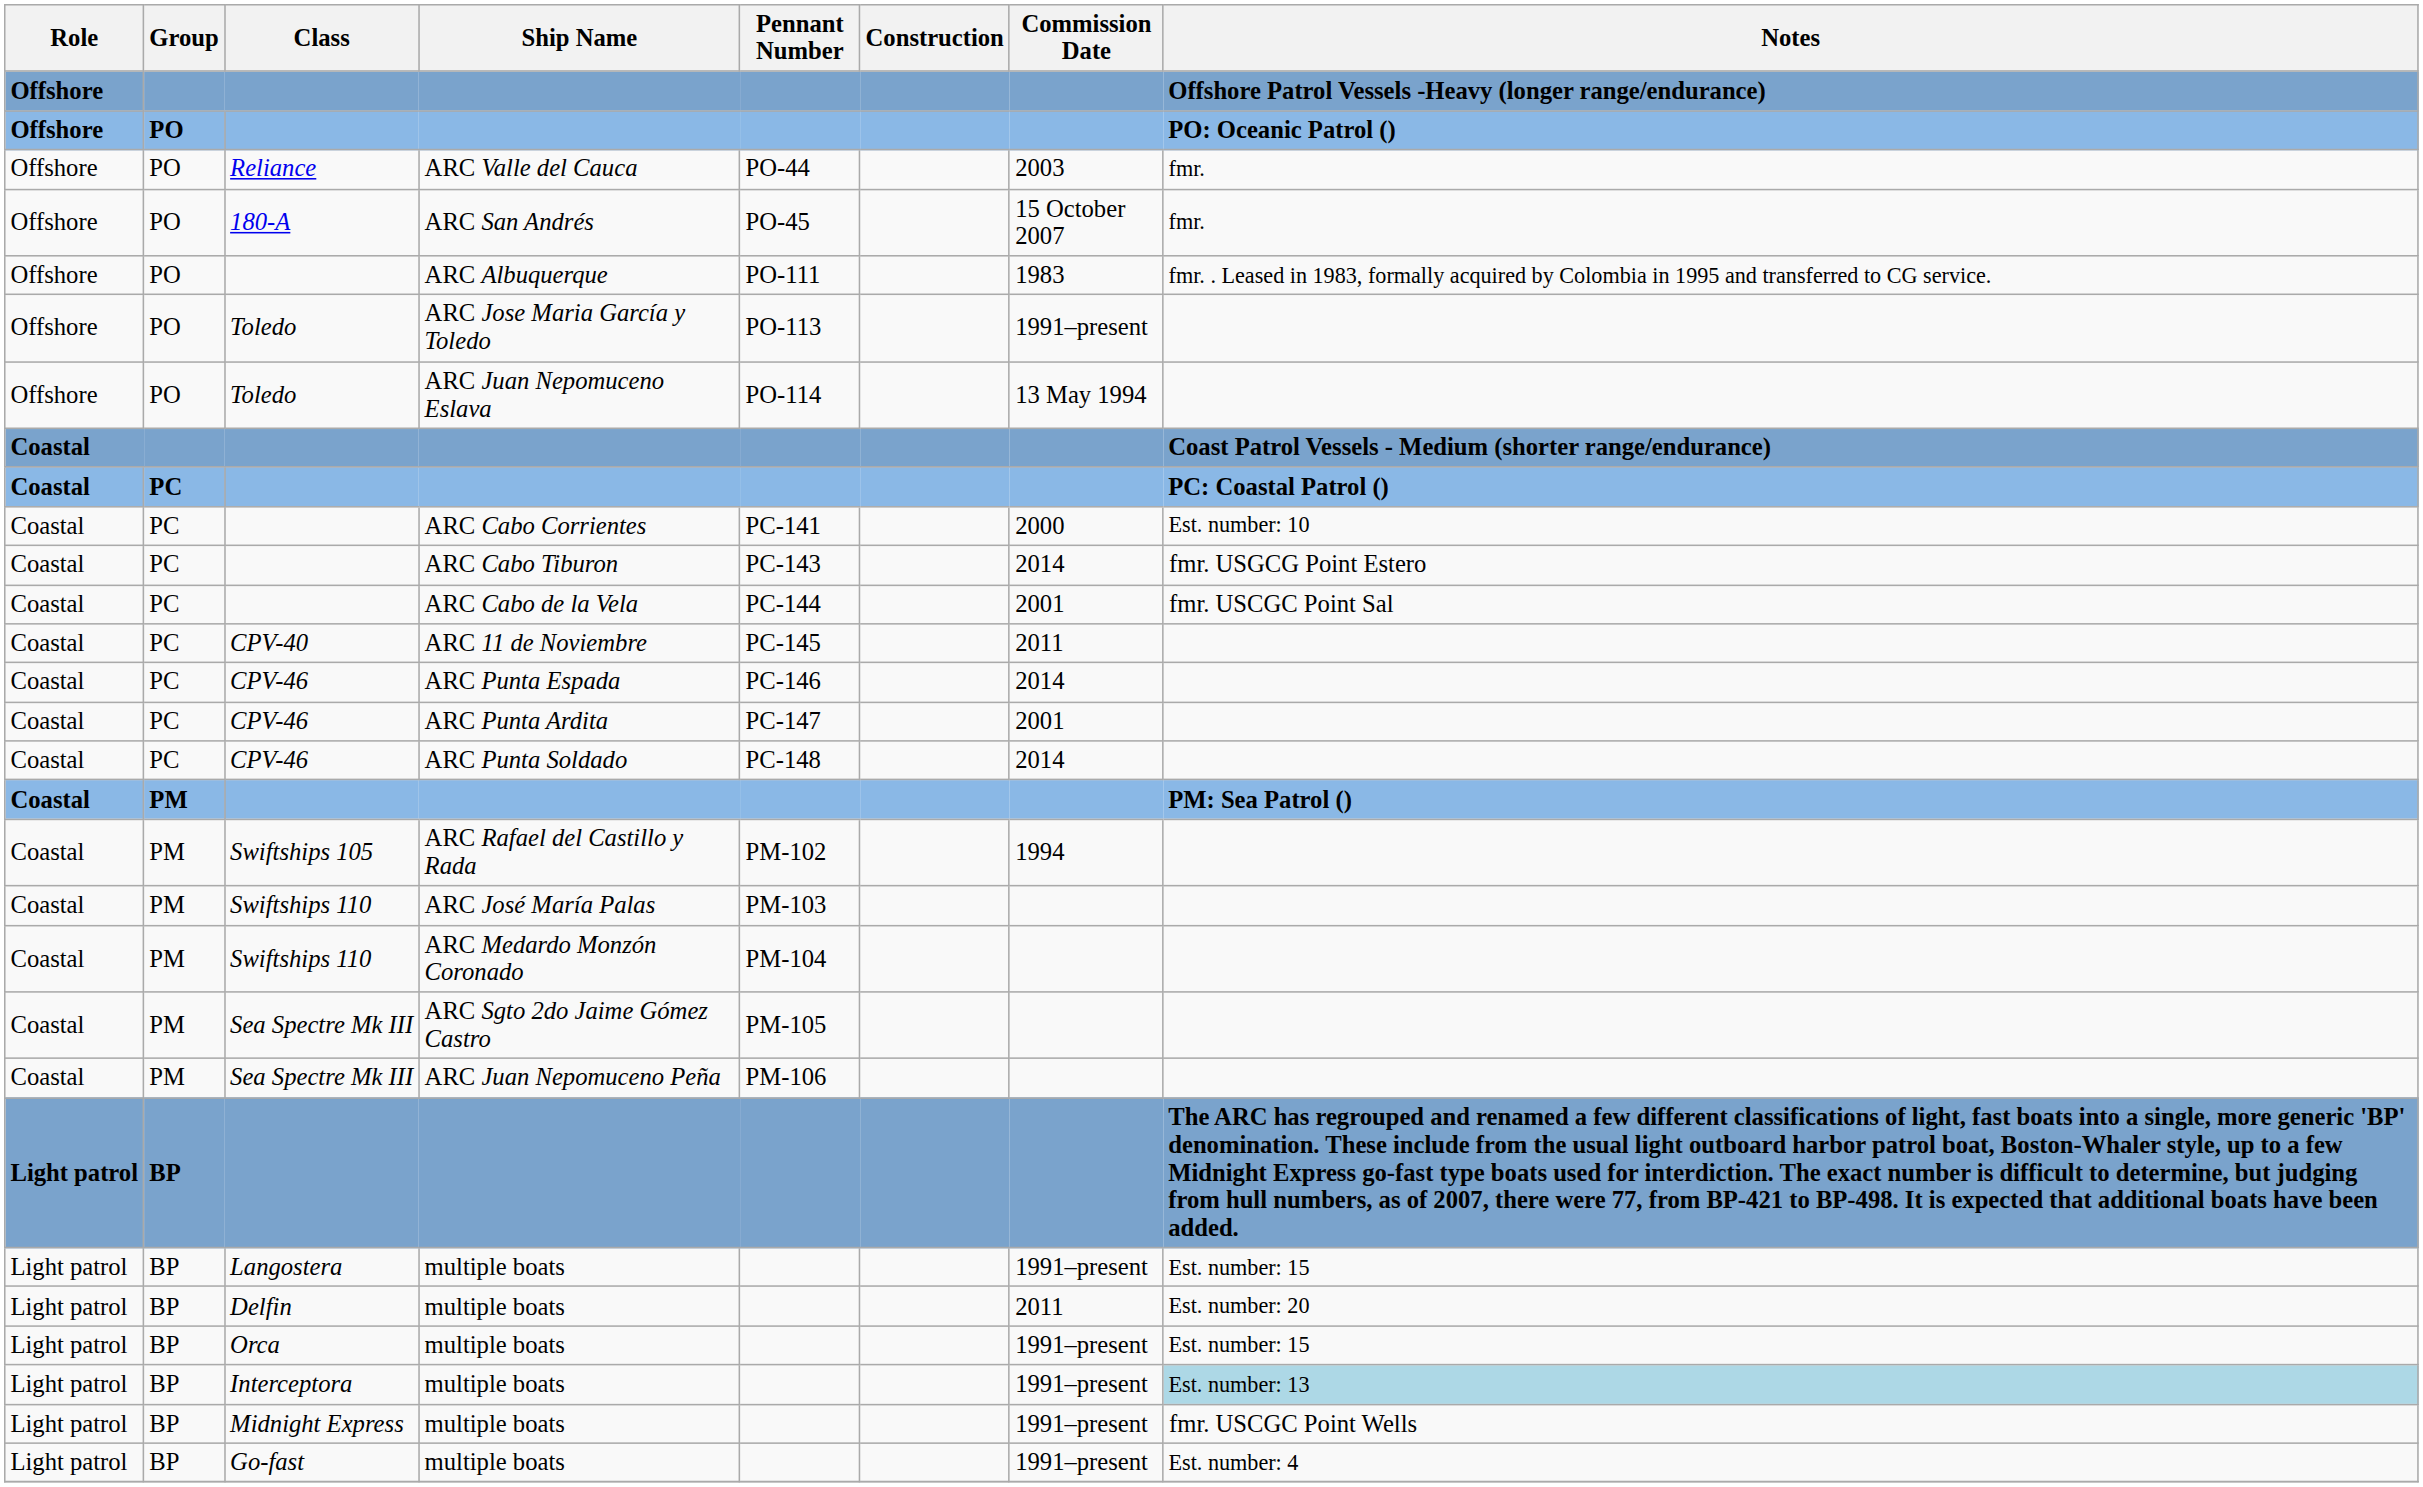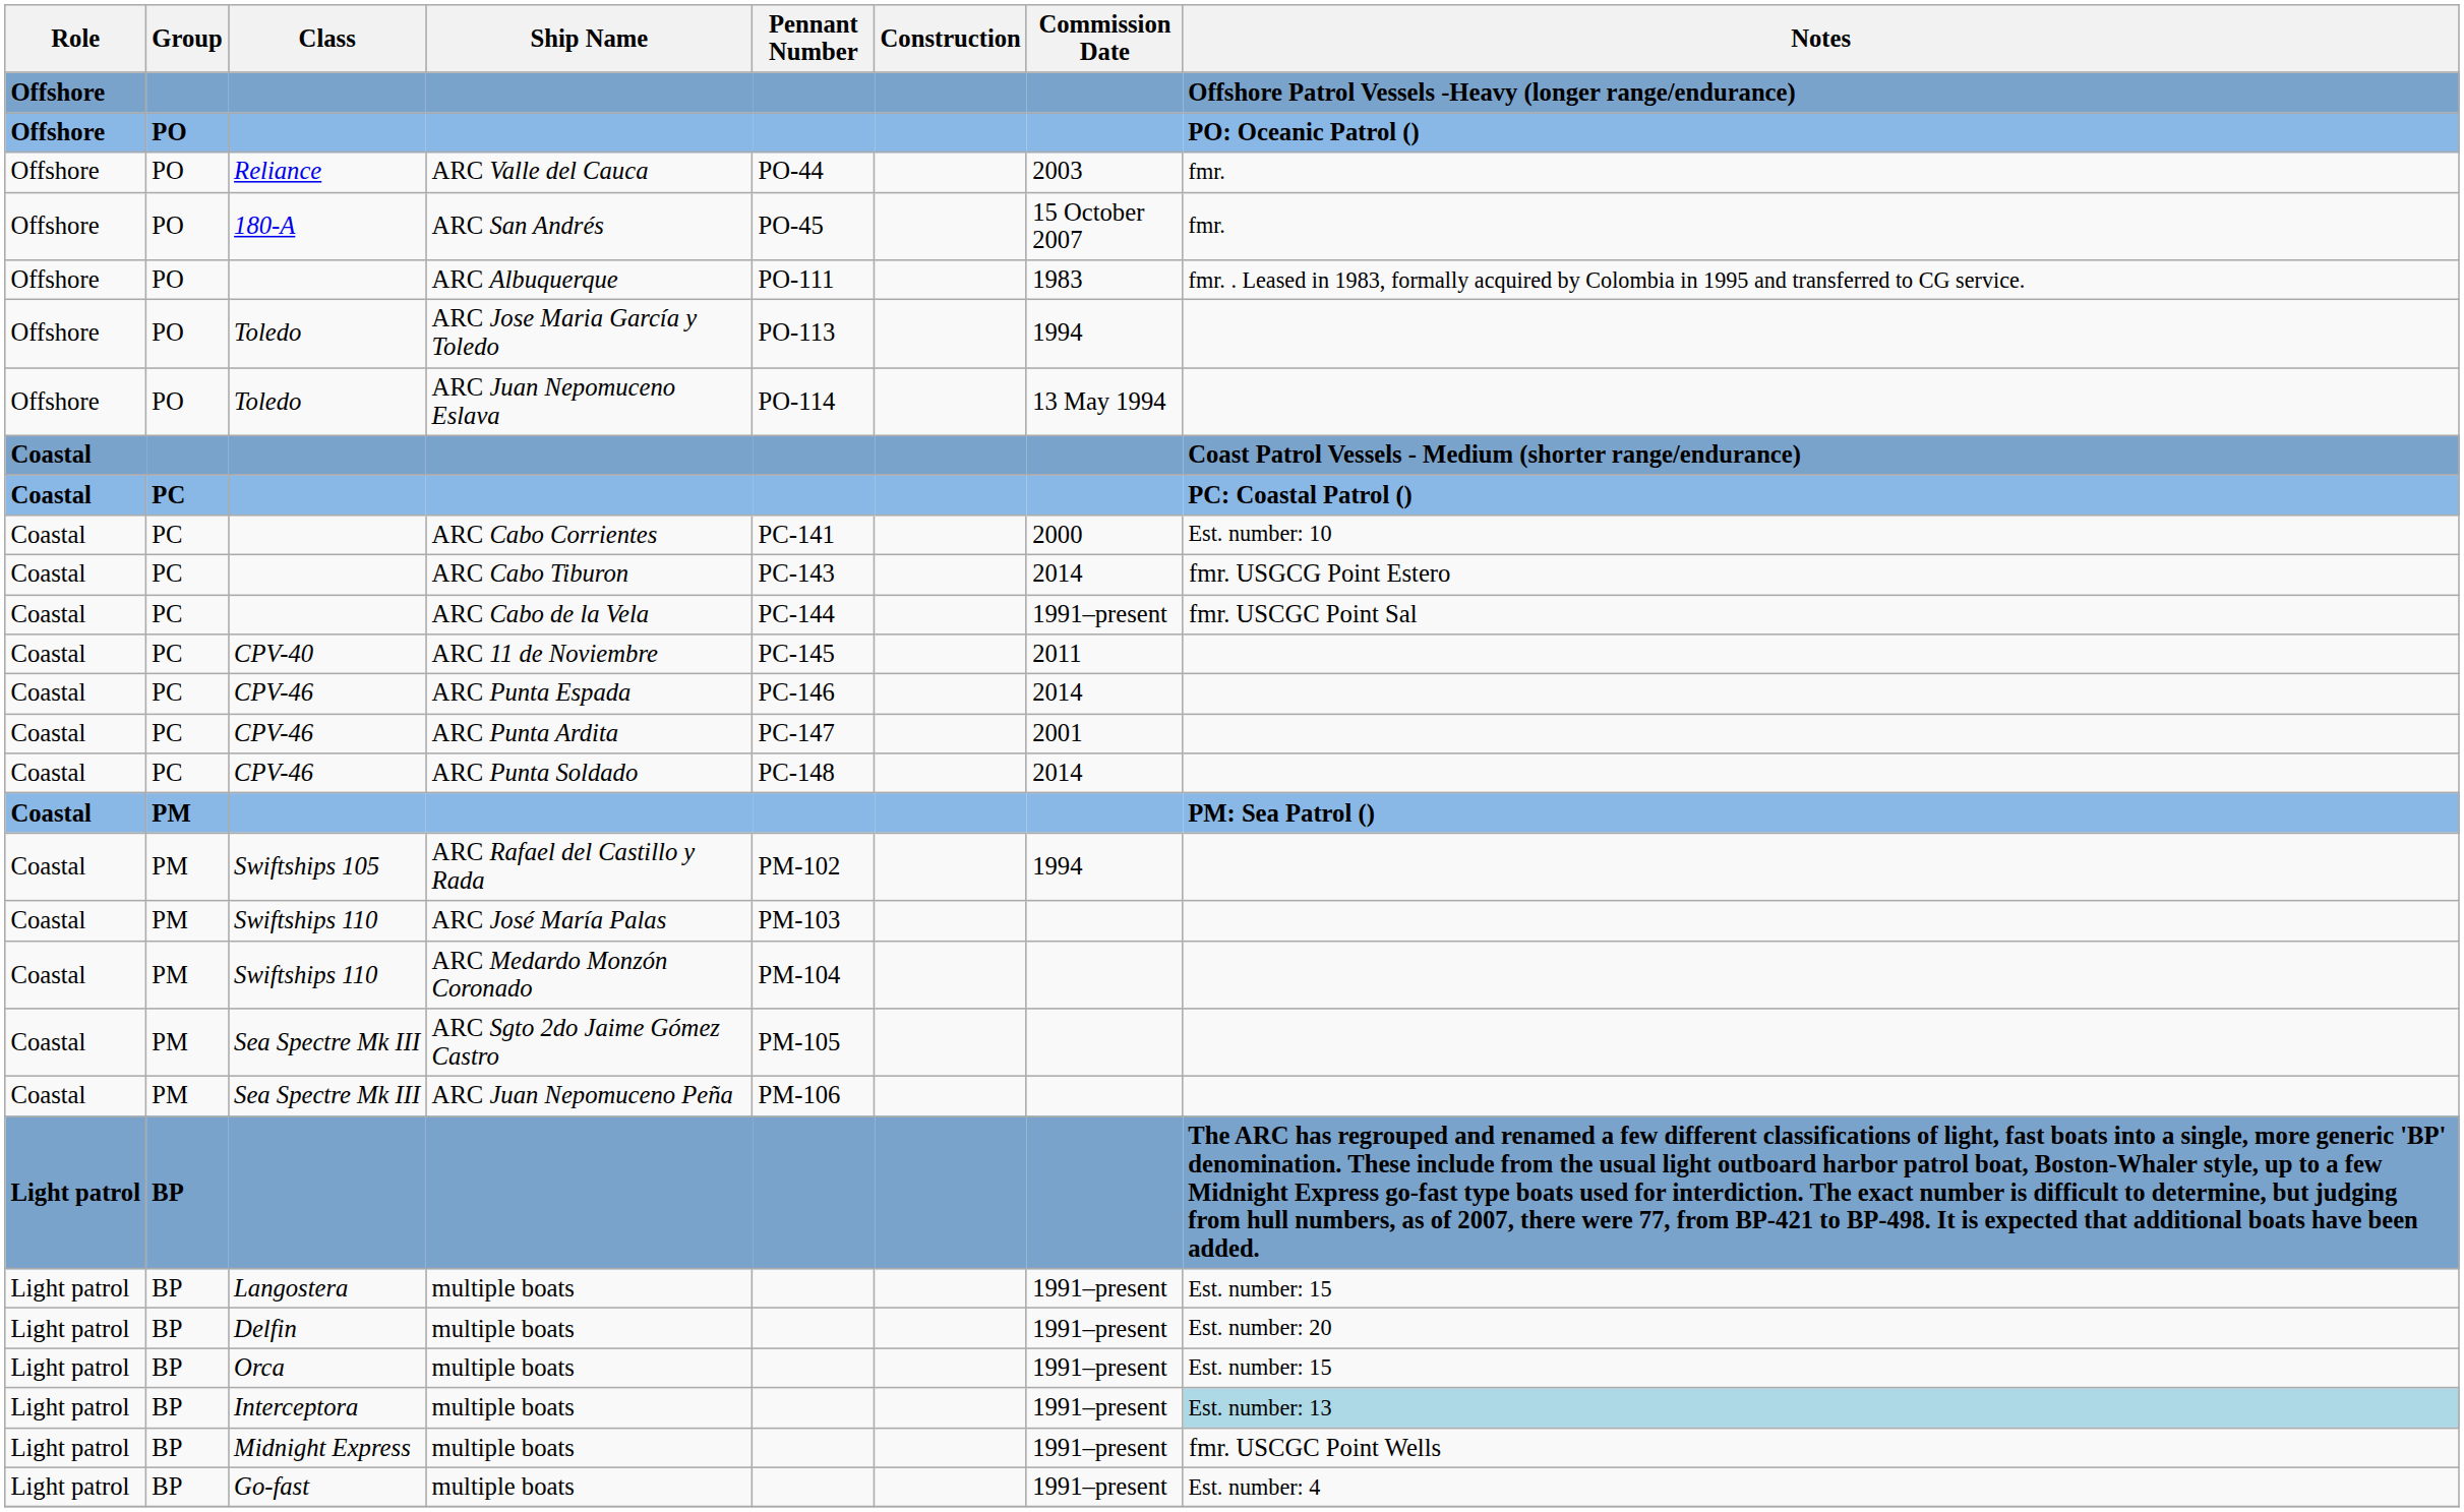ARC Jose Maria García y Toledo | Commission Date: 1991–present -> 1994
ARC Cabo de la Vela | Commission Date: 2001 -> 1991–present
Delfin / multiple boats | Commission Date: 2011 -> 1991–present
